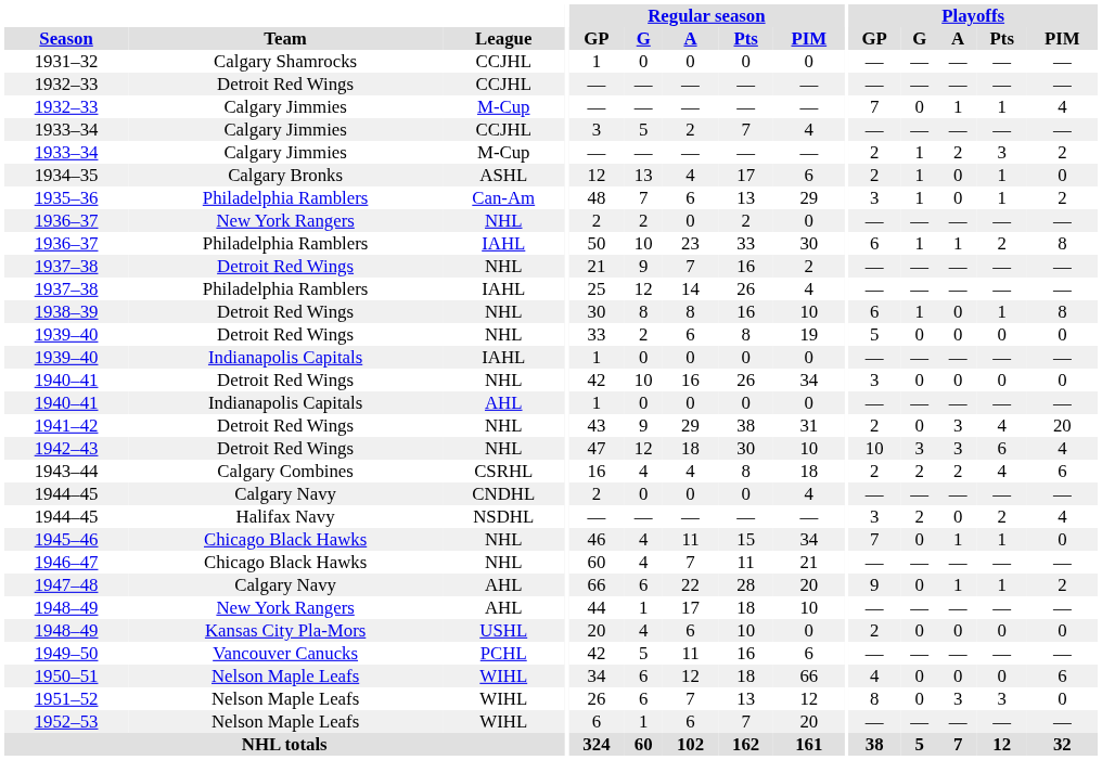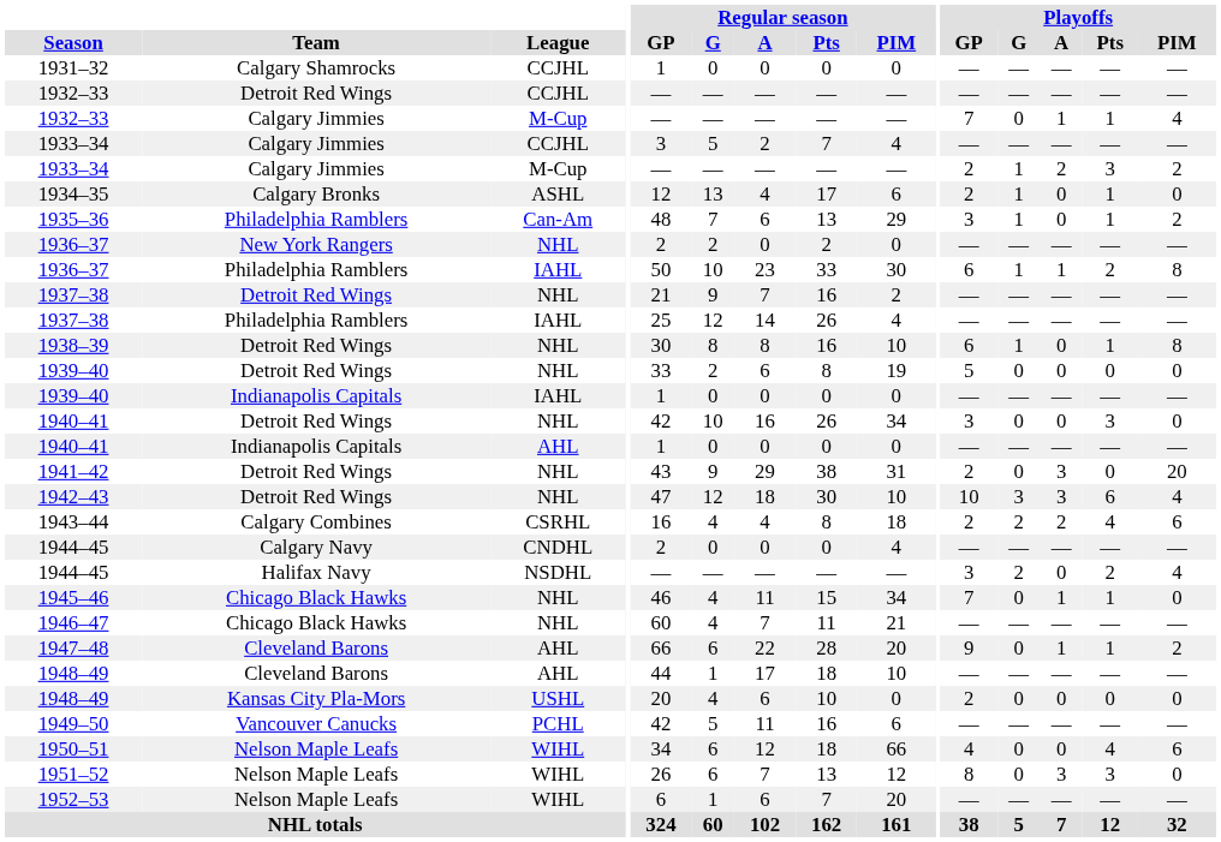1940–41 / NHL | Playoffs / Pts: 0 -> 3
1941–42 | Playoffs / Pts: 4 -> 0
1947–48 | Team: Calgary Navy -> Cleveland Barons
1948–49 / AHL | Team: New York Rangers -> Cleveland Barons
1950–51 | Playoffs / Pts: 0 -> 4
